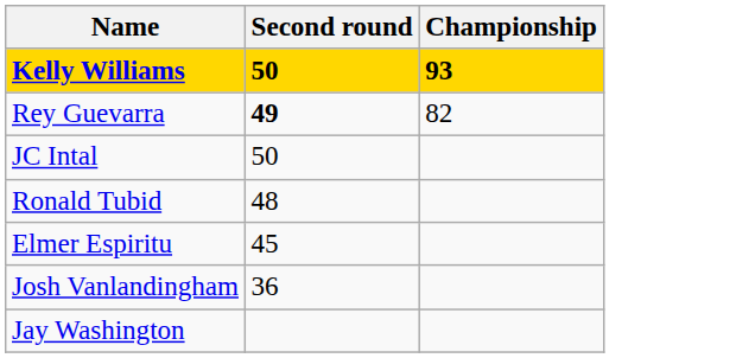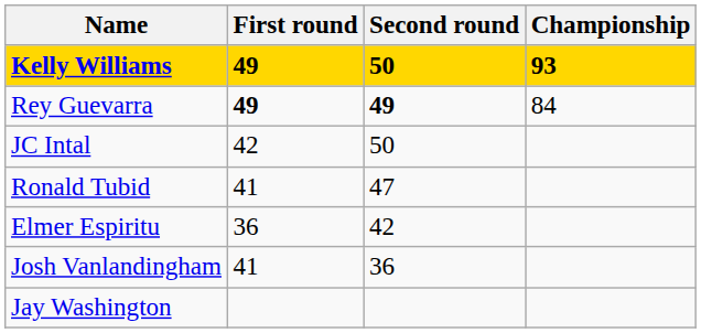+ column: First round | 49 | 49 | 42 | 41 | 36 | 41
Rey Guevarra | Championship: 82 -> 84
Ronald Tubid | Second round: 48 -> 47
Elmer Espiritu | Second round: 45 -> 42
